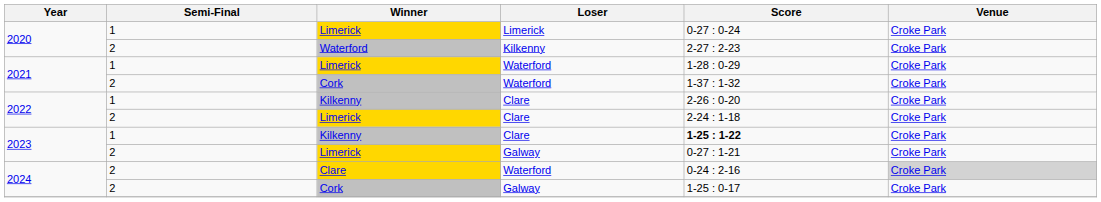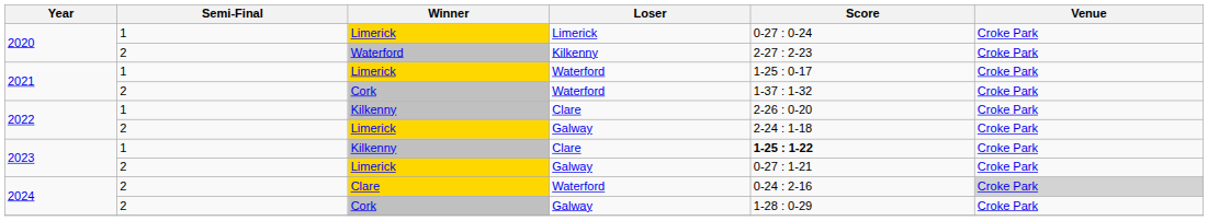2021 / Limerick | Score: 1-28 : 0-29 -> 1-25 : 0-17
2022 / Limerick | Loser: Clare -> Galway
2024 / Cork | Score: 1-25 : 0-17 -> 1-28 : 0-29
